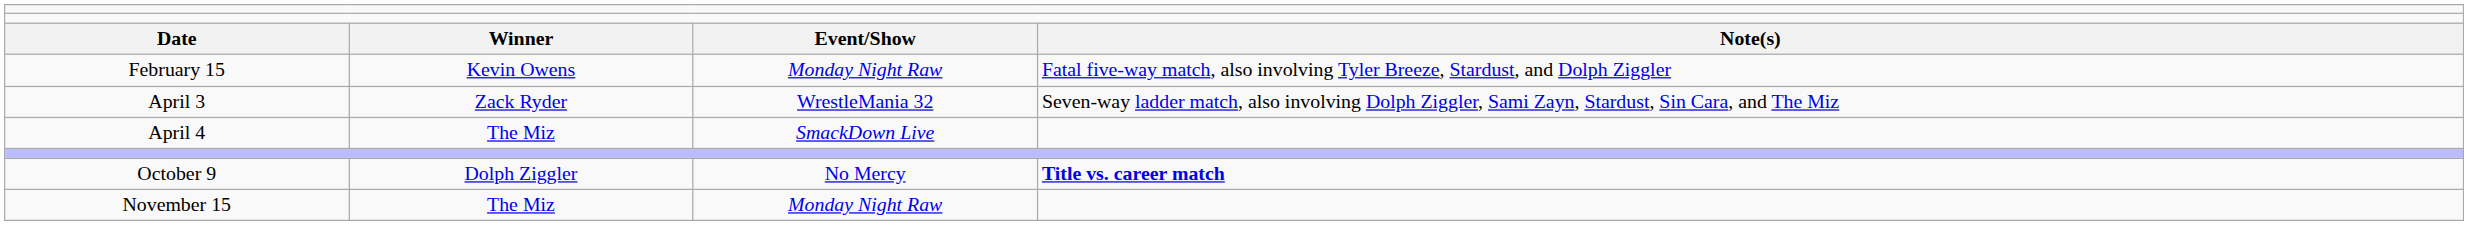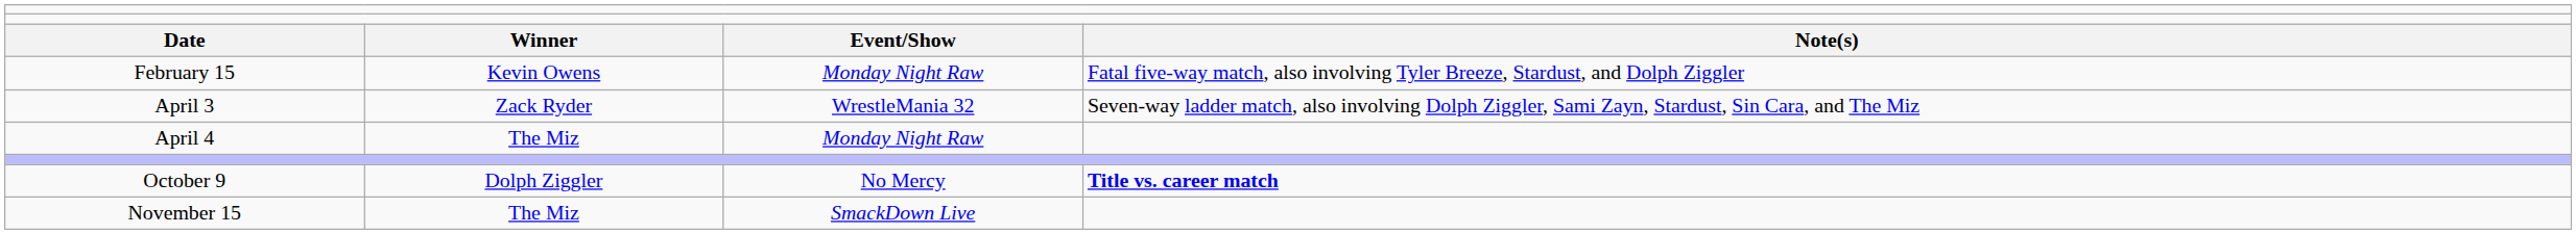April 4 | column 3: SmackDown Live -> Monday Night Raw
November 15 | column 3: Monday Night Raw -> SmackDown Live
